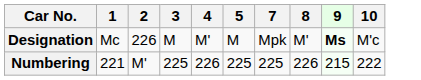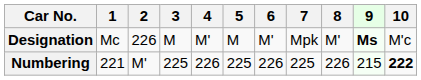+ column: 6 | M' | 226
Numbering | 10: normal -> bold
